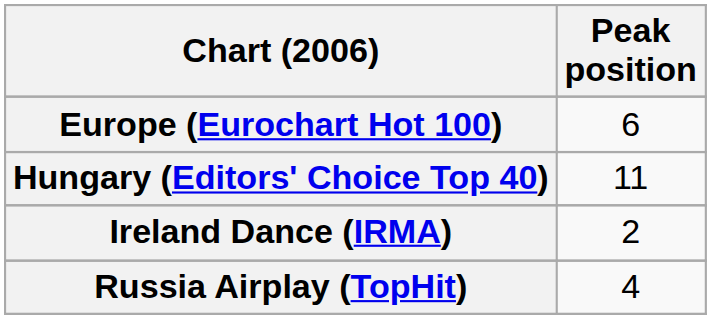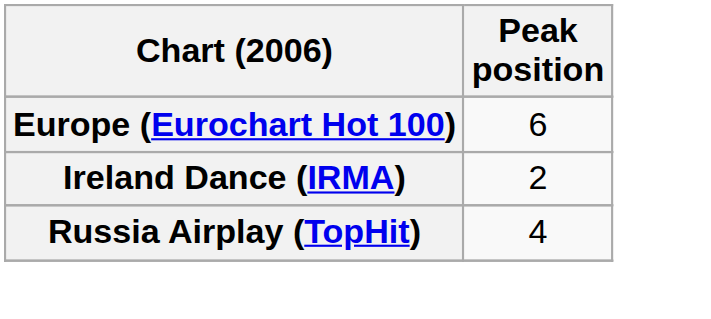- row: Hungary (Editors' Choice Top 40) | 11
